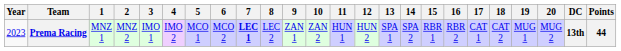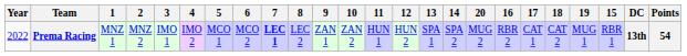columns swapped: 15 <-> 20
Prema Racing | Year: 2023 -> 2022
Prema Racing | Points: 44 -> 54
